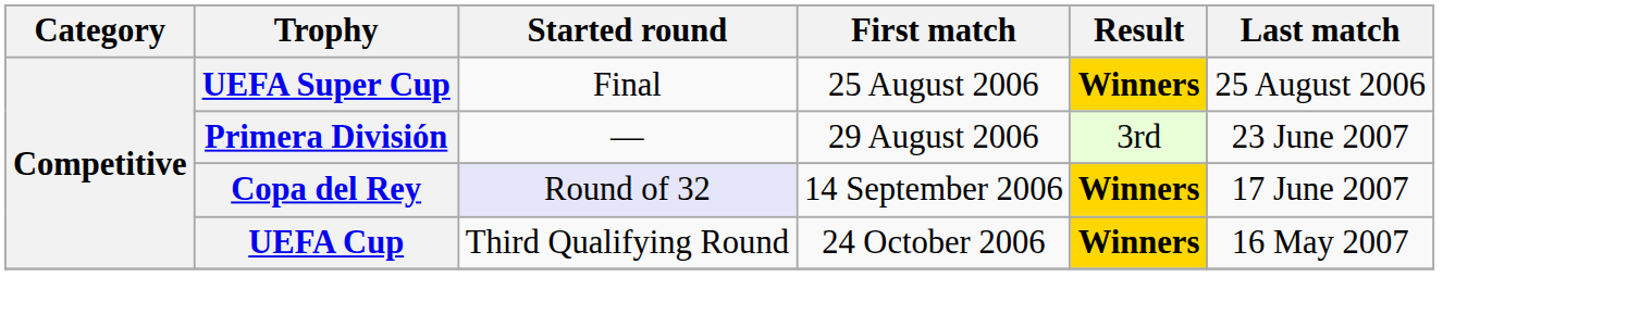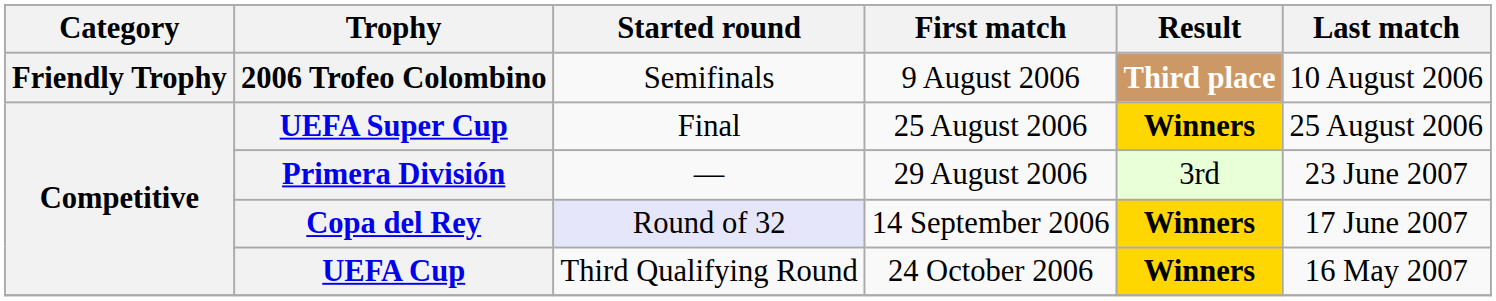+ row: Friendly Trophy | 2006 Trofeo Colombino | Semifinals | 9 August 2006 | Third place | 10 August 2006
